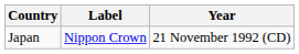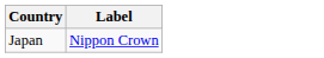- column: Year | 21 November 1992 (CD)
